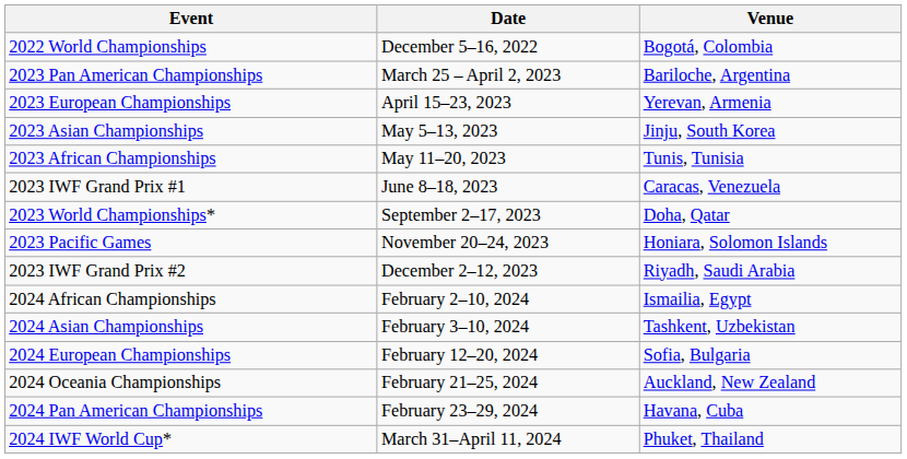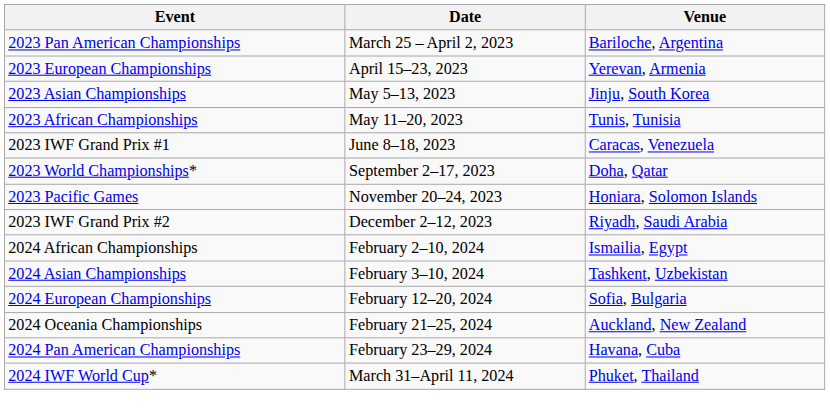- row: 2022 World Championships | December 5–16, 2022 | Bogotá, Colombia
